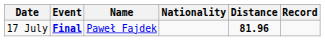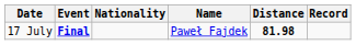columns swapped: Name <-> Nationality
17 July | Distance: 81.96 -> 81.98
